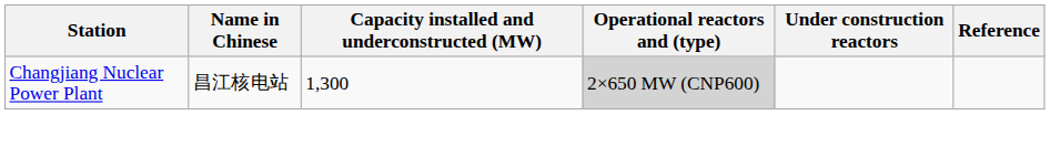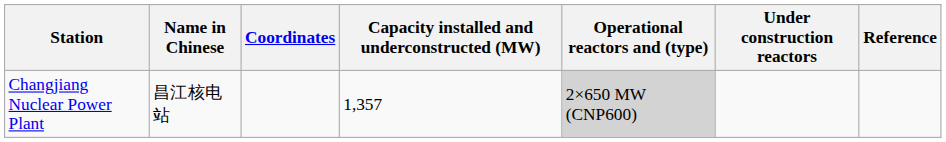+ column: Coordinates
Changjiang Nuclear Power Plant | Capacity installed and underconstructed (MW): 1,300 -> 1,357
